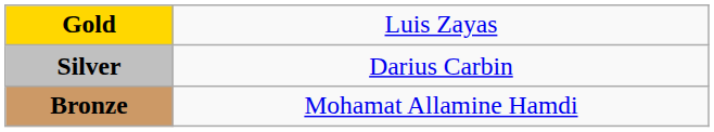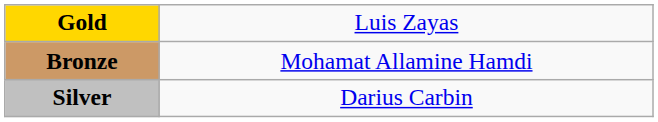rows swapped: Silver <-> Bronze
